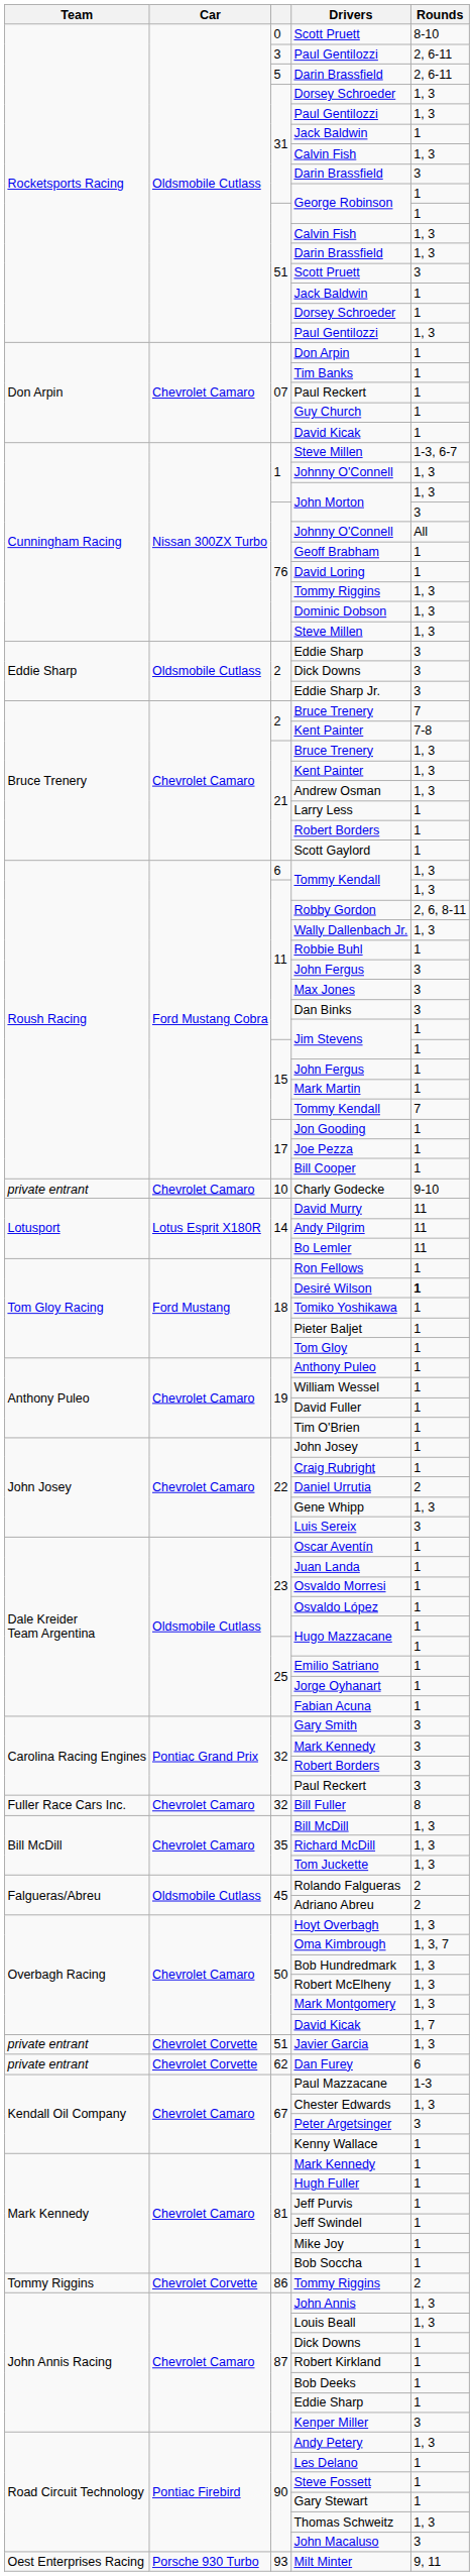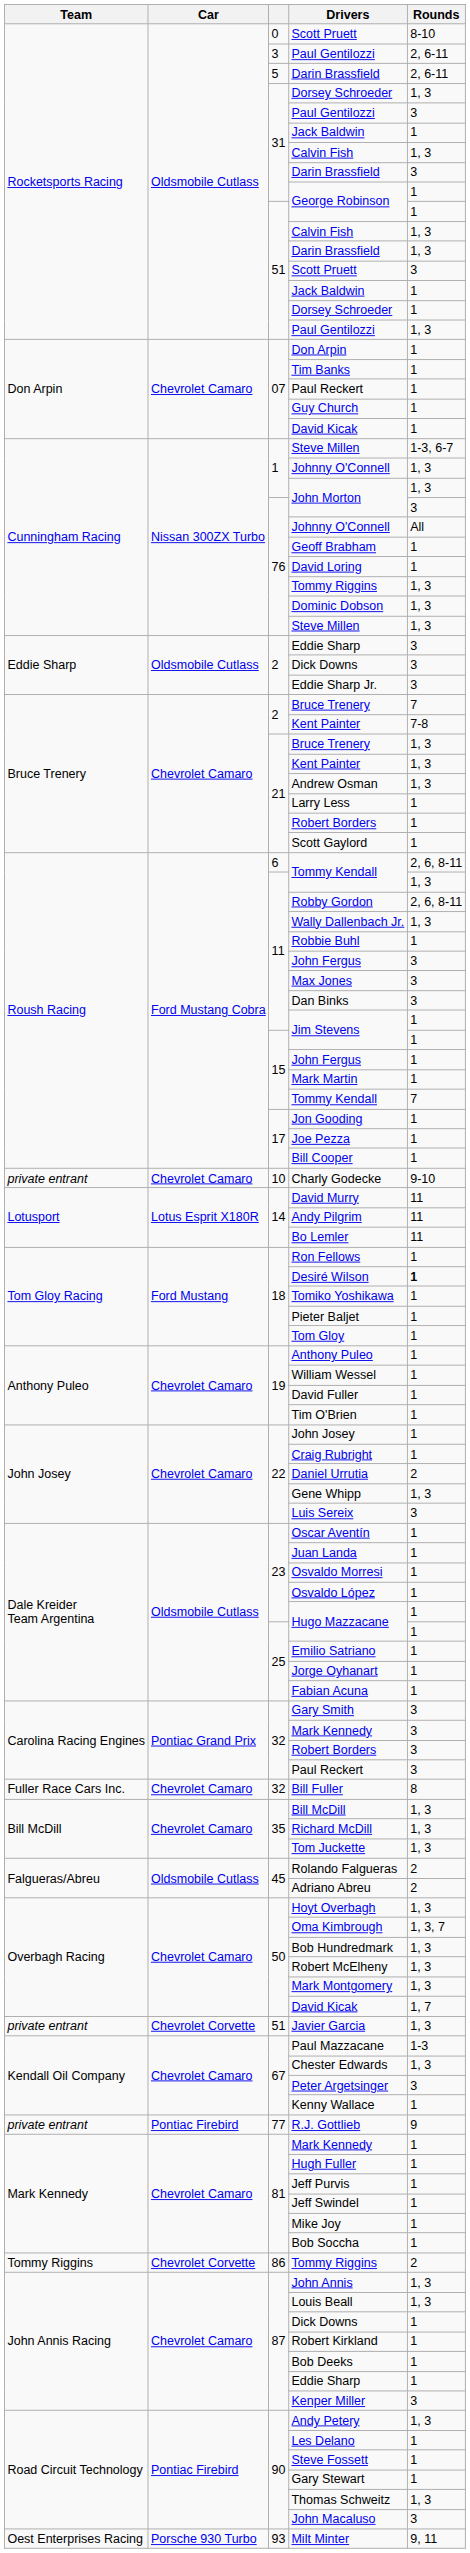31 / Paul Gentilozzi | Rounds: 1, 3 -> 3
6 / Tommy Kendall | Rounds: 1, 3 -> 2, 6, 8-11
- row: private entrant | Chevrolet Corvette | 62 | Dan Furey | 6
+ row: private entrant | Pontiac Firebird | 77 | R.J. Gottlieb | 9
